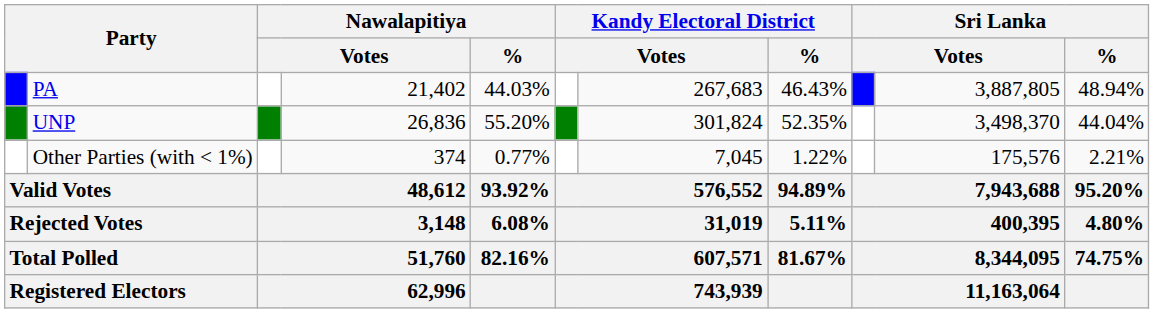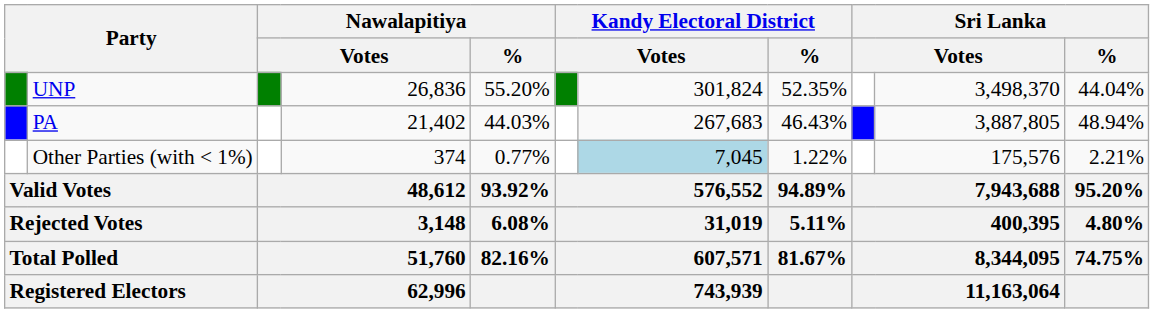rows swapped: UNP <-> PA
Other Parties (with < 1%) | column 7: no background -> lightblue background
